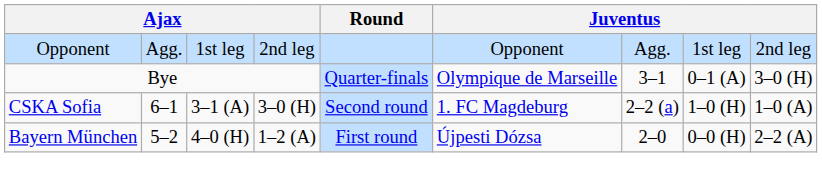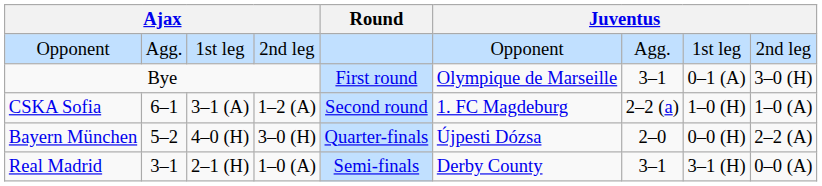Bye | Round: Quarter-finals -> First round
CSKA Sofia | column 4: 3–0 (H) -> 1–2 (A)
Bayern München | column 4: 1–2 (A) -> 3–0 (H)
Bayern München | Round: First round -> Quarter-finals
+ row: Real Madrid | 3–1 | 2–1 (H) | 1–0 (A) | Semi-finals | Derby County | 3–1 | 3–1 (H) | 0–0 (A)
